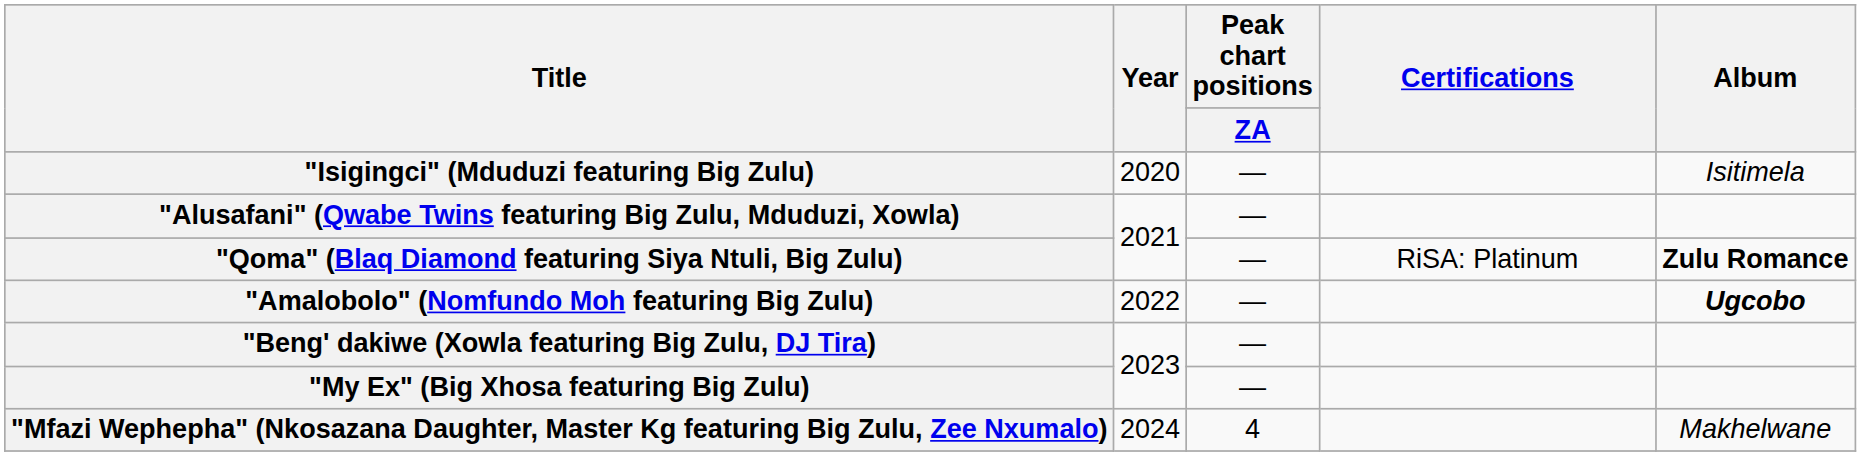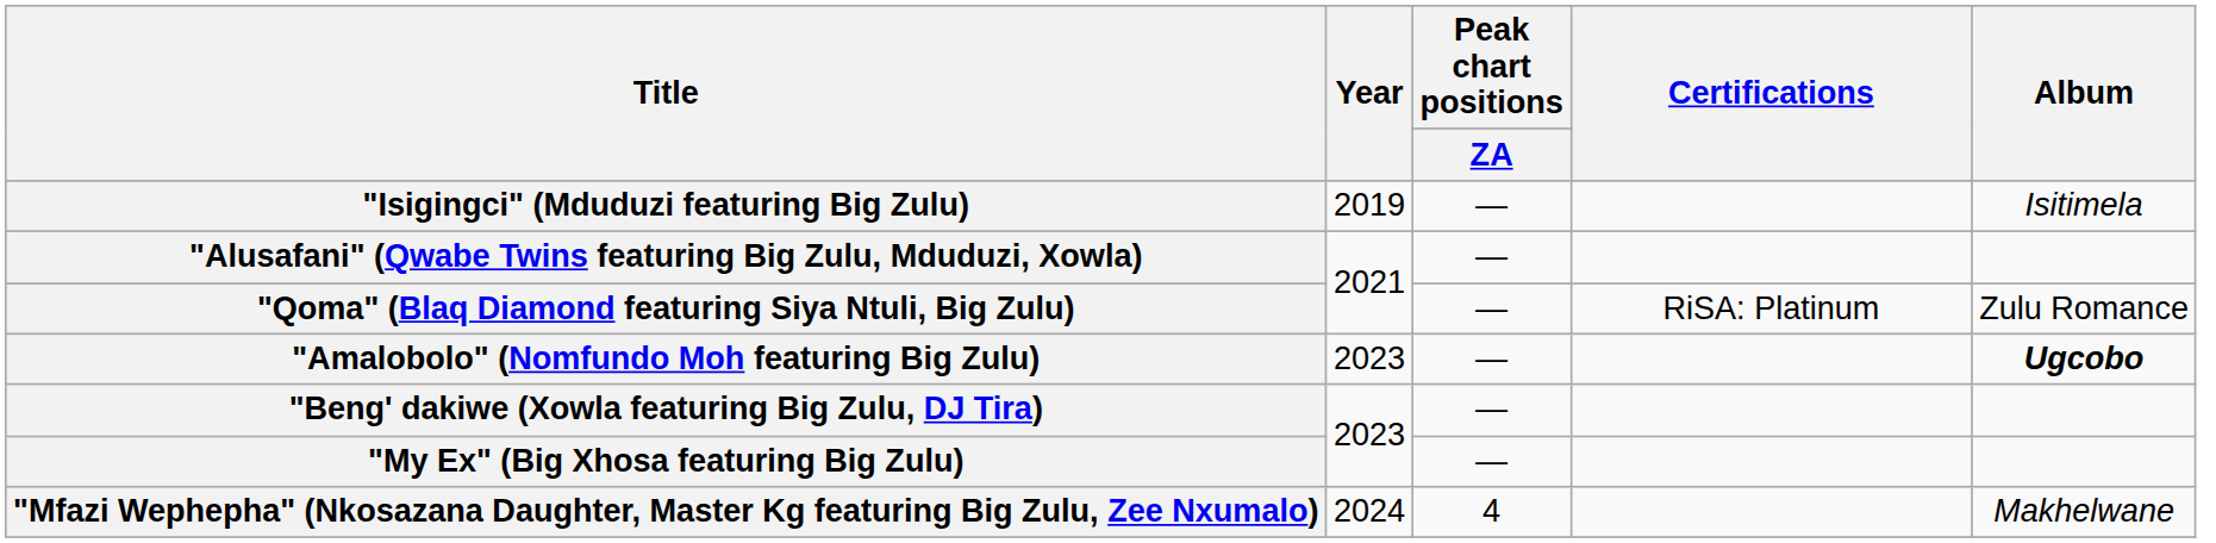"Isigingci" (Mduduzi featuring Big Zulu) | Year: 2020 -> 2019
"Qoma" (Blaq Diamond featuring Siya Ntuli, Big Zulu) | Album: bold -> normal
"Amalobolo" (Nomfundo Moh featuring Big Zulu) | Year: 2022 -> 2023
